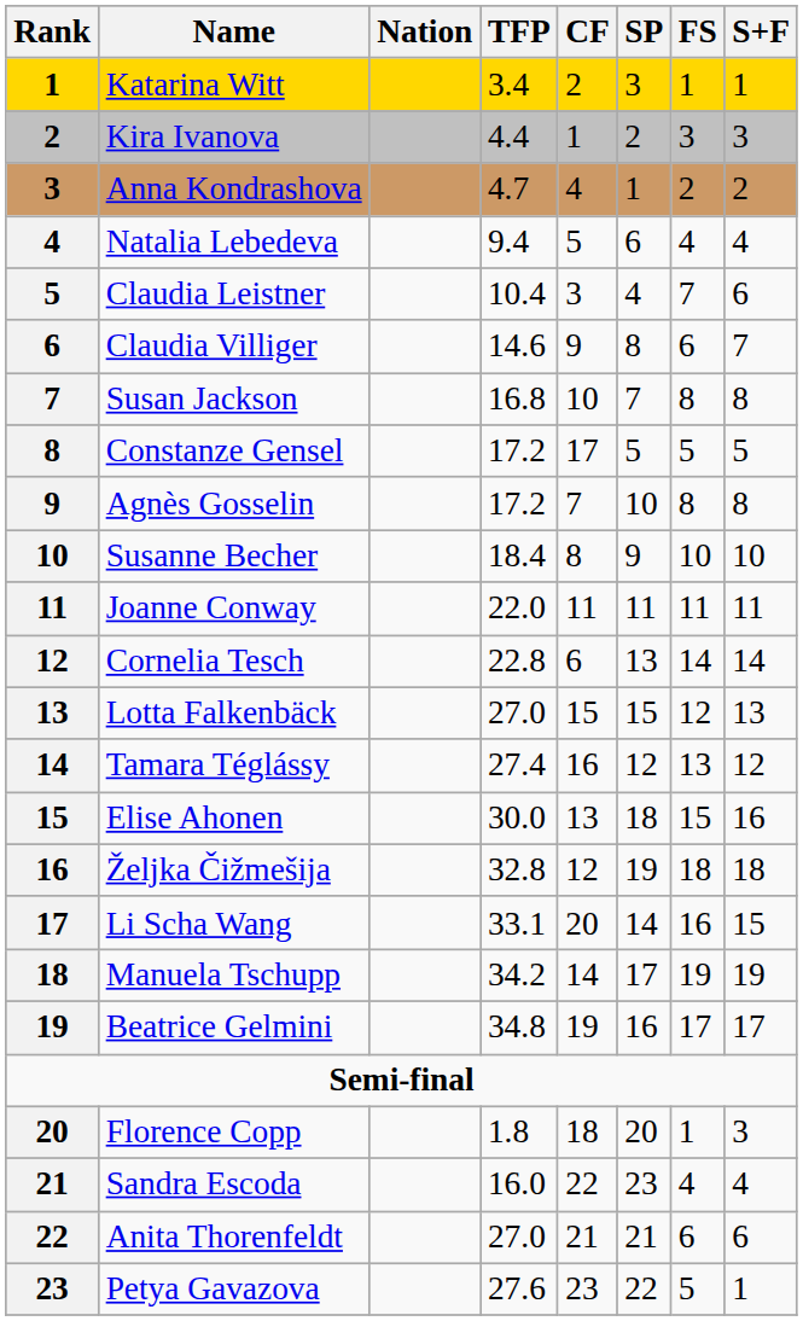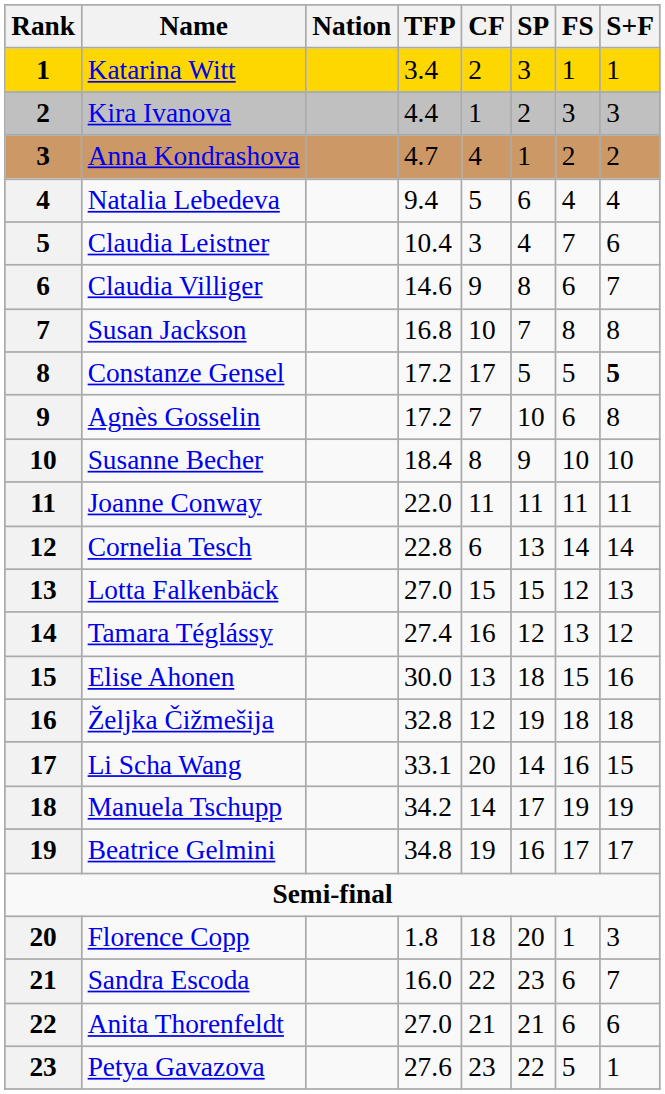Constanze Gensel | S+F: normal -> bold
Agnès Gosselin | FS: 8 -> 6
Sandra Escoda | FS: 4 -> 6
Sandra Escoda | S+F: 4 -> 7
